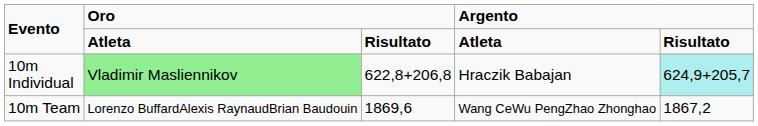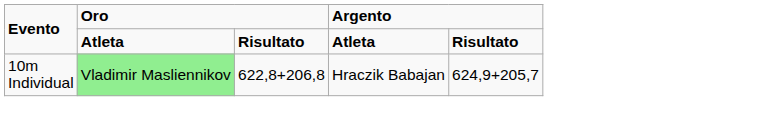10m Individual | column 5: paleturquoise background -> no background
- row: 10m Team | Lorenzo BuffardAlexis RaynaudBrian Baudouin | 1869,6 | Wang CeWu PengZhao Zhonghao | 1867,2
